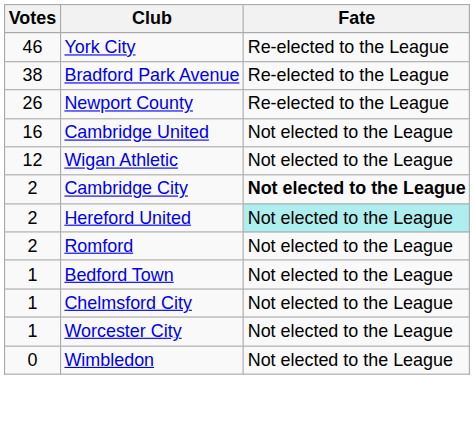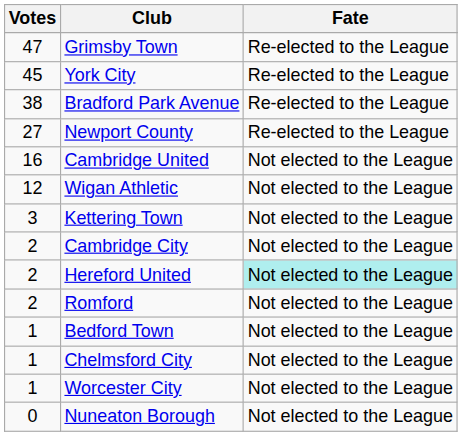+ row: 47 | Grimsby Town | Re-elected to the League
York City | Votes: 46 -> 45
Newport County | Votes: 26 -> 27
+ row: 3 | Kettering Town | Not elected to the League
Cambridge City | Fate: bold -> normal
+ row: 0 | Nuneaton Borough | Not elected to the League
- row: 0 | Wimbledon | Not elected to the League
